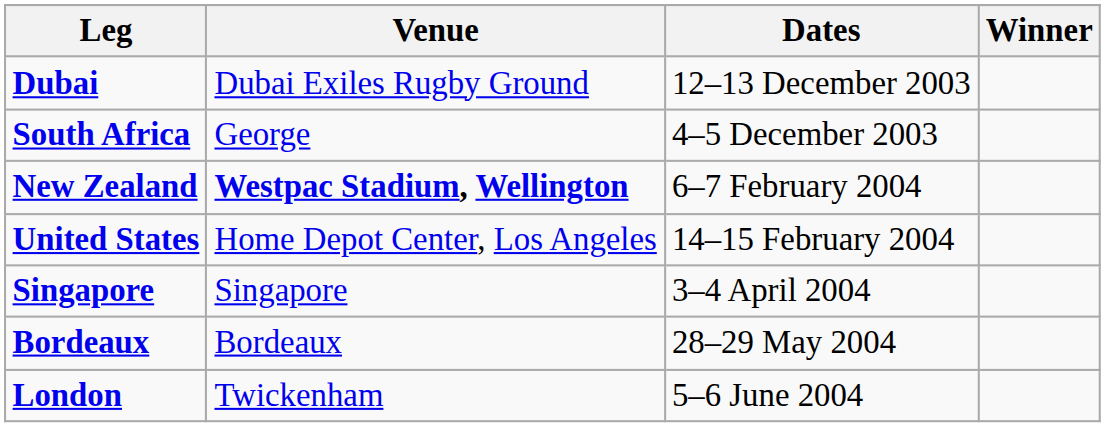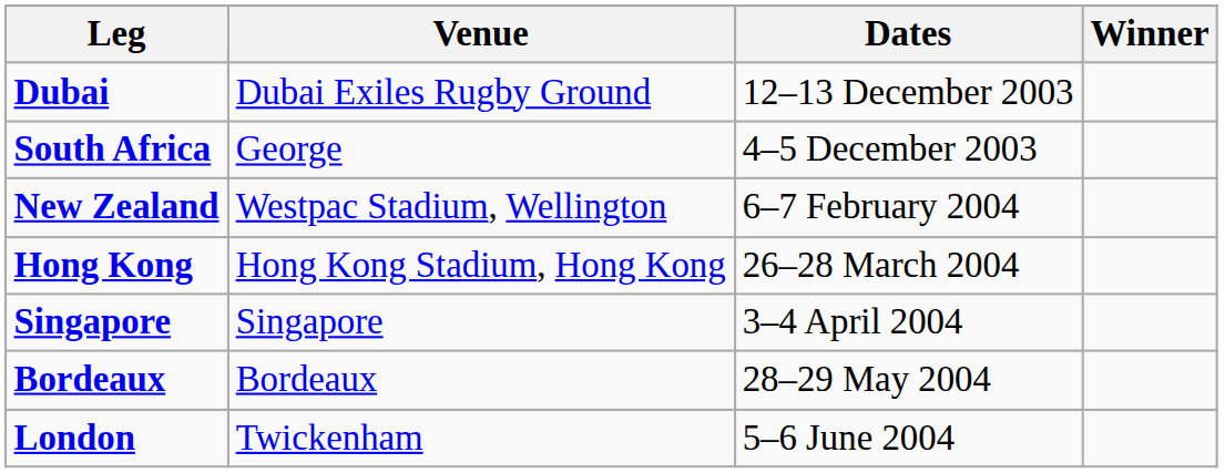New Zealand | Venue: bold -> normal
- row: United States | Home Depot Center, Los Angeles | 14–15 February 2004
+ row: Hong Kong | Hong Kong Stadium, Hong Kong | 26–28 March 2004
